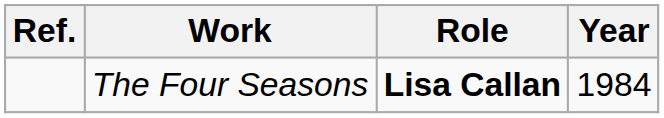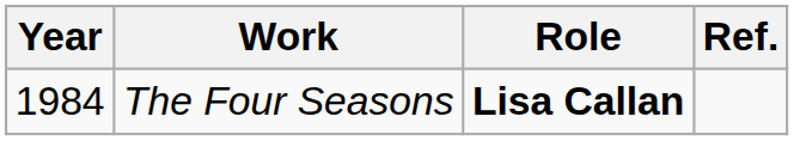columns swapped: Year <-> Ref.
